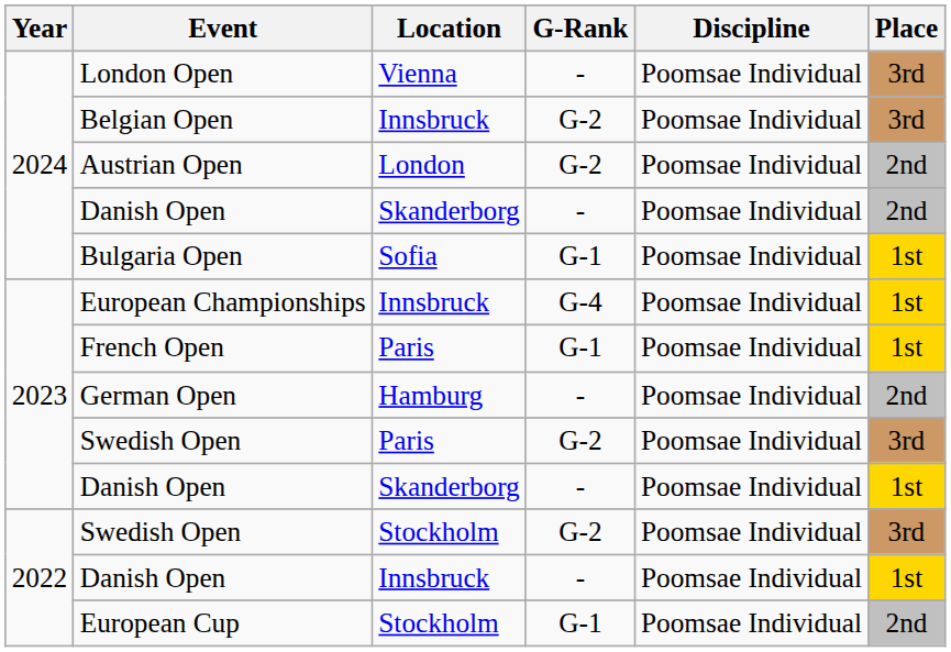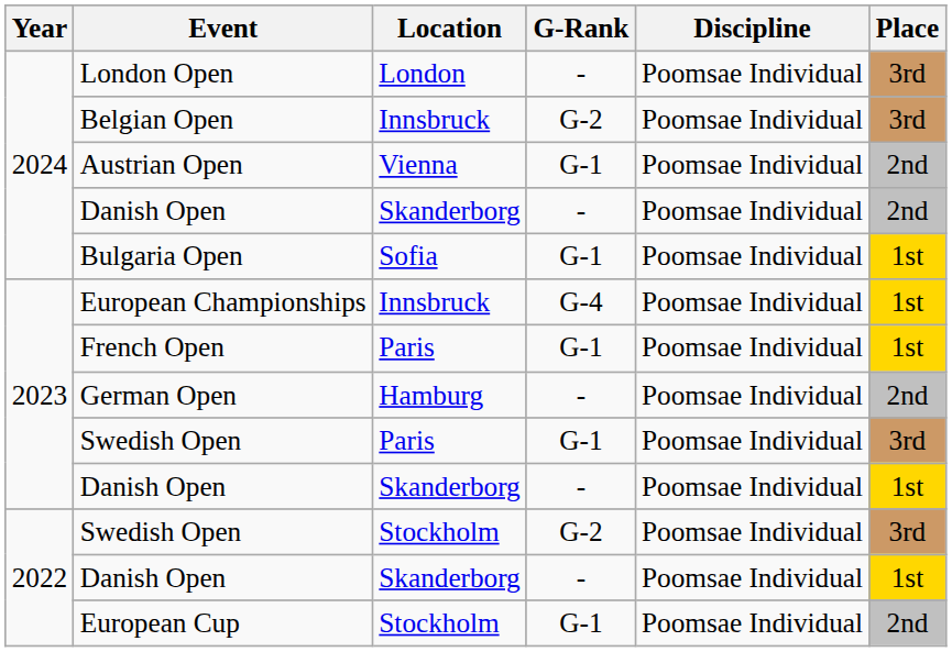London Open | Location: Vienna -> London
Austrian Open | Location: London -> Vienna
Austrian Open | G-Rank: G-2 -> G-1
2023 / Swedish Open | G-Rank: G-2 -> G-1
2022 / Danish Open | Location: Innsbruck -> Skanderborg
